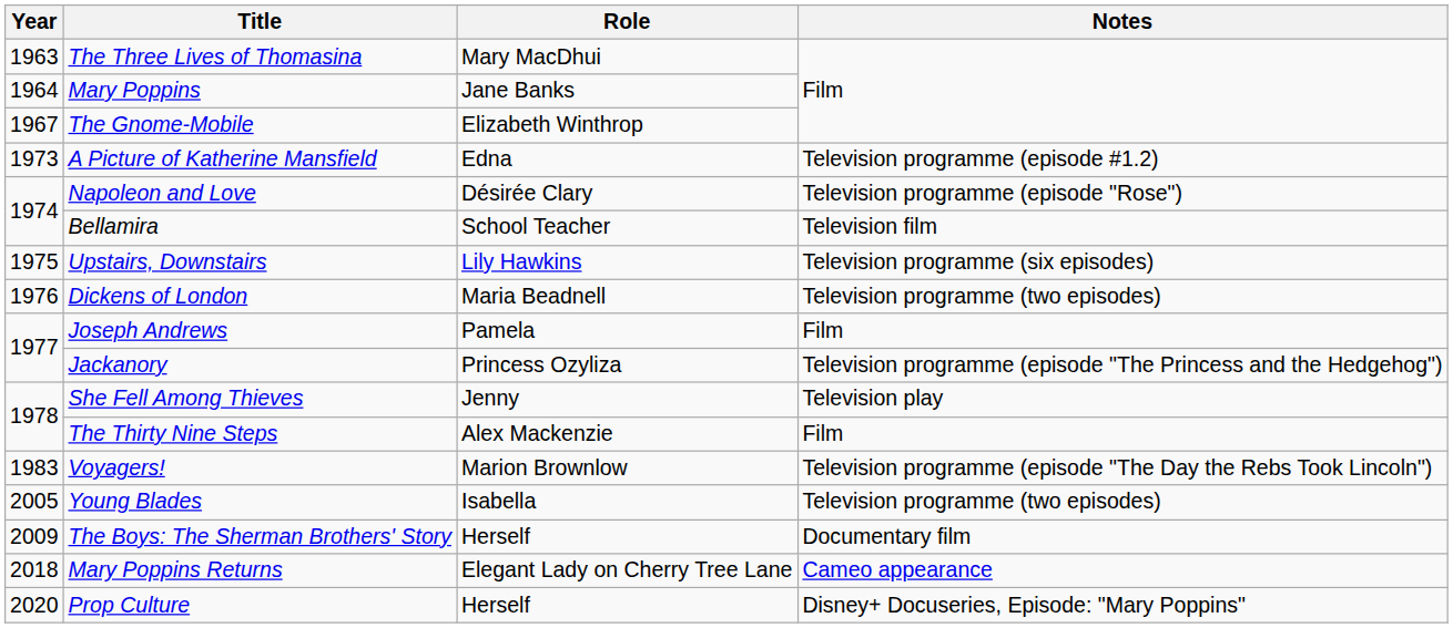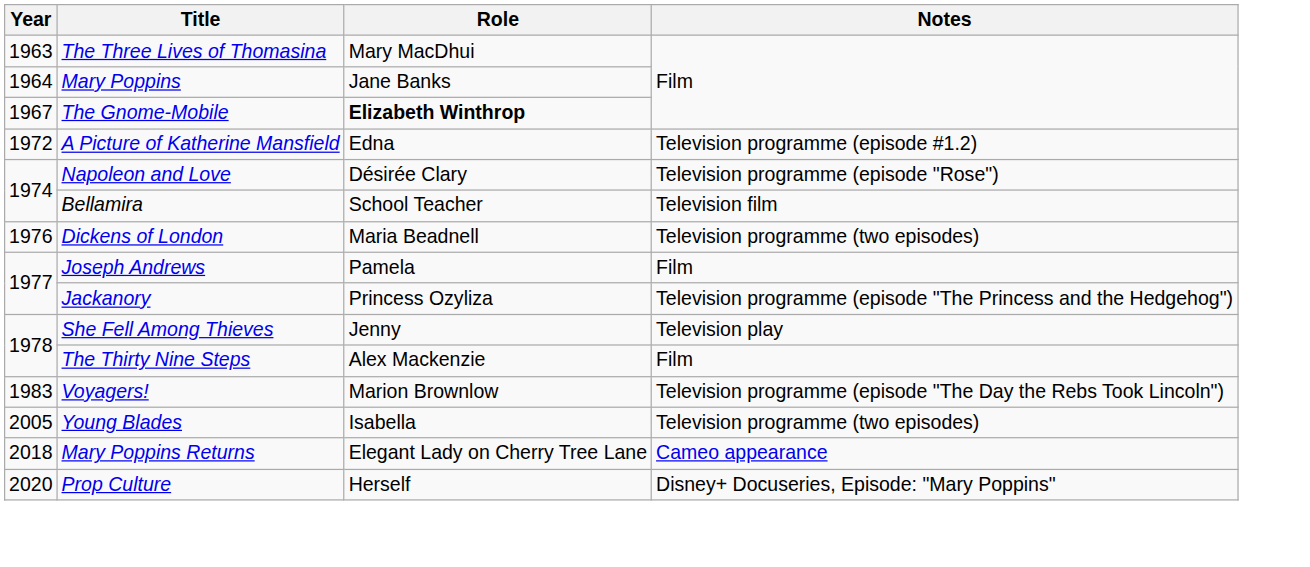The Gnome-Mobile | Role: normal -> bold
A Picture of Katherine Mansfield | Year: 1973 -> 1972
- row: 1975 | Upstairs, Downstairs | Lily Hawkins | Television programme (six episodes)
- row: 2009 | The Boys: The Sherman Brothers' Story | Herself | Documentary film
